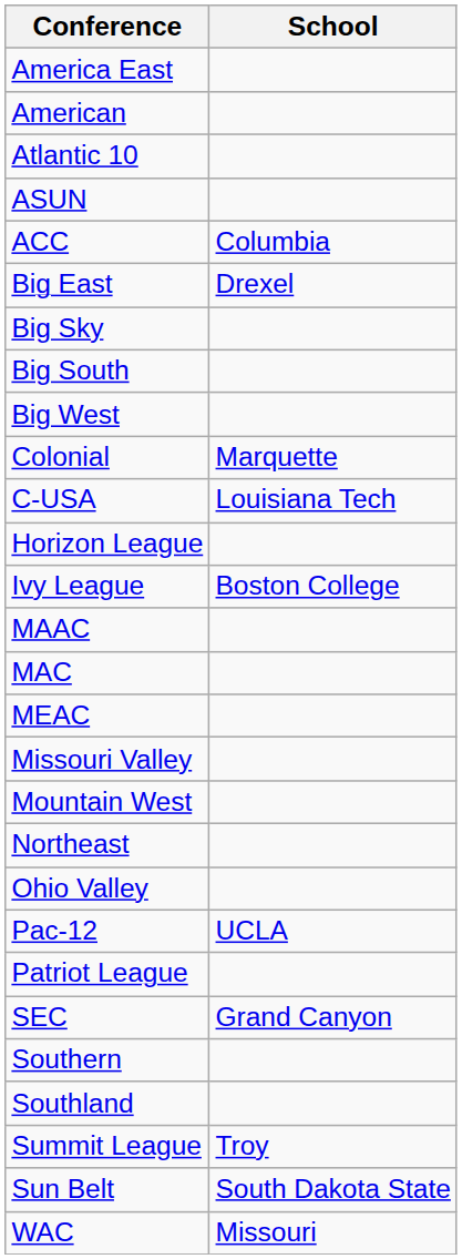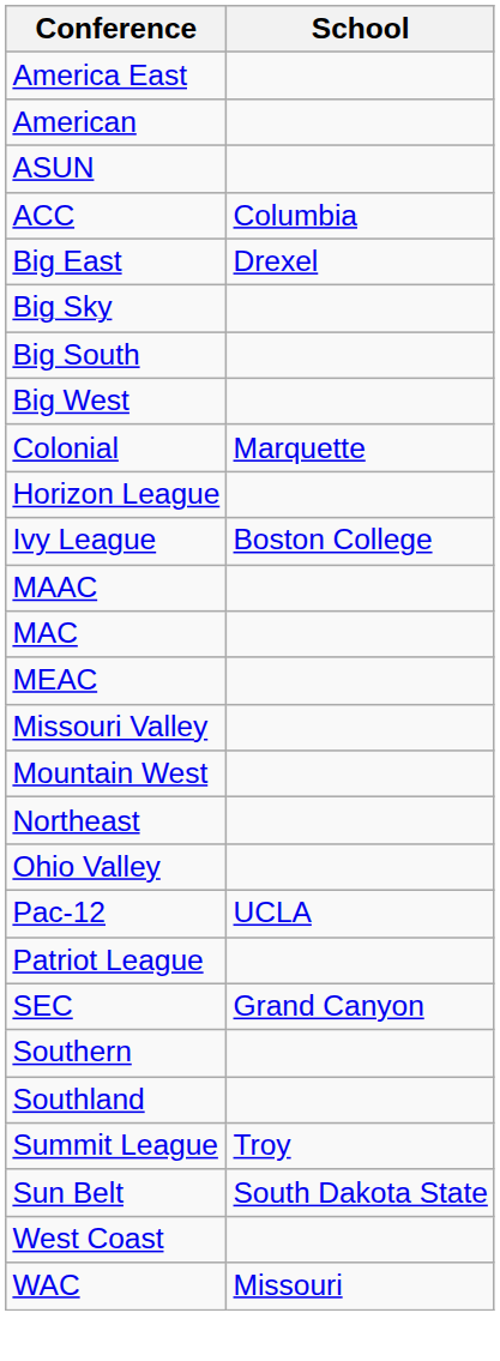- row: Atlantic 10
- row: C-USA | Louisiana Tech
+ row: West Coast
